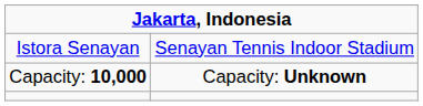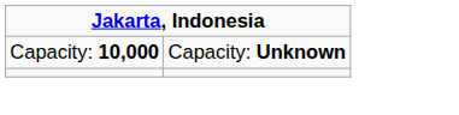- row: Istora Senayan | Senayan Tennis Indoor Stadium
